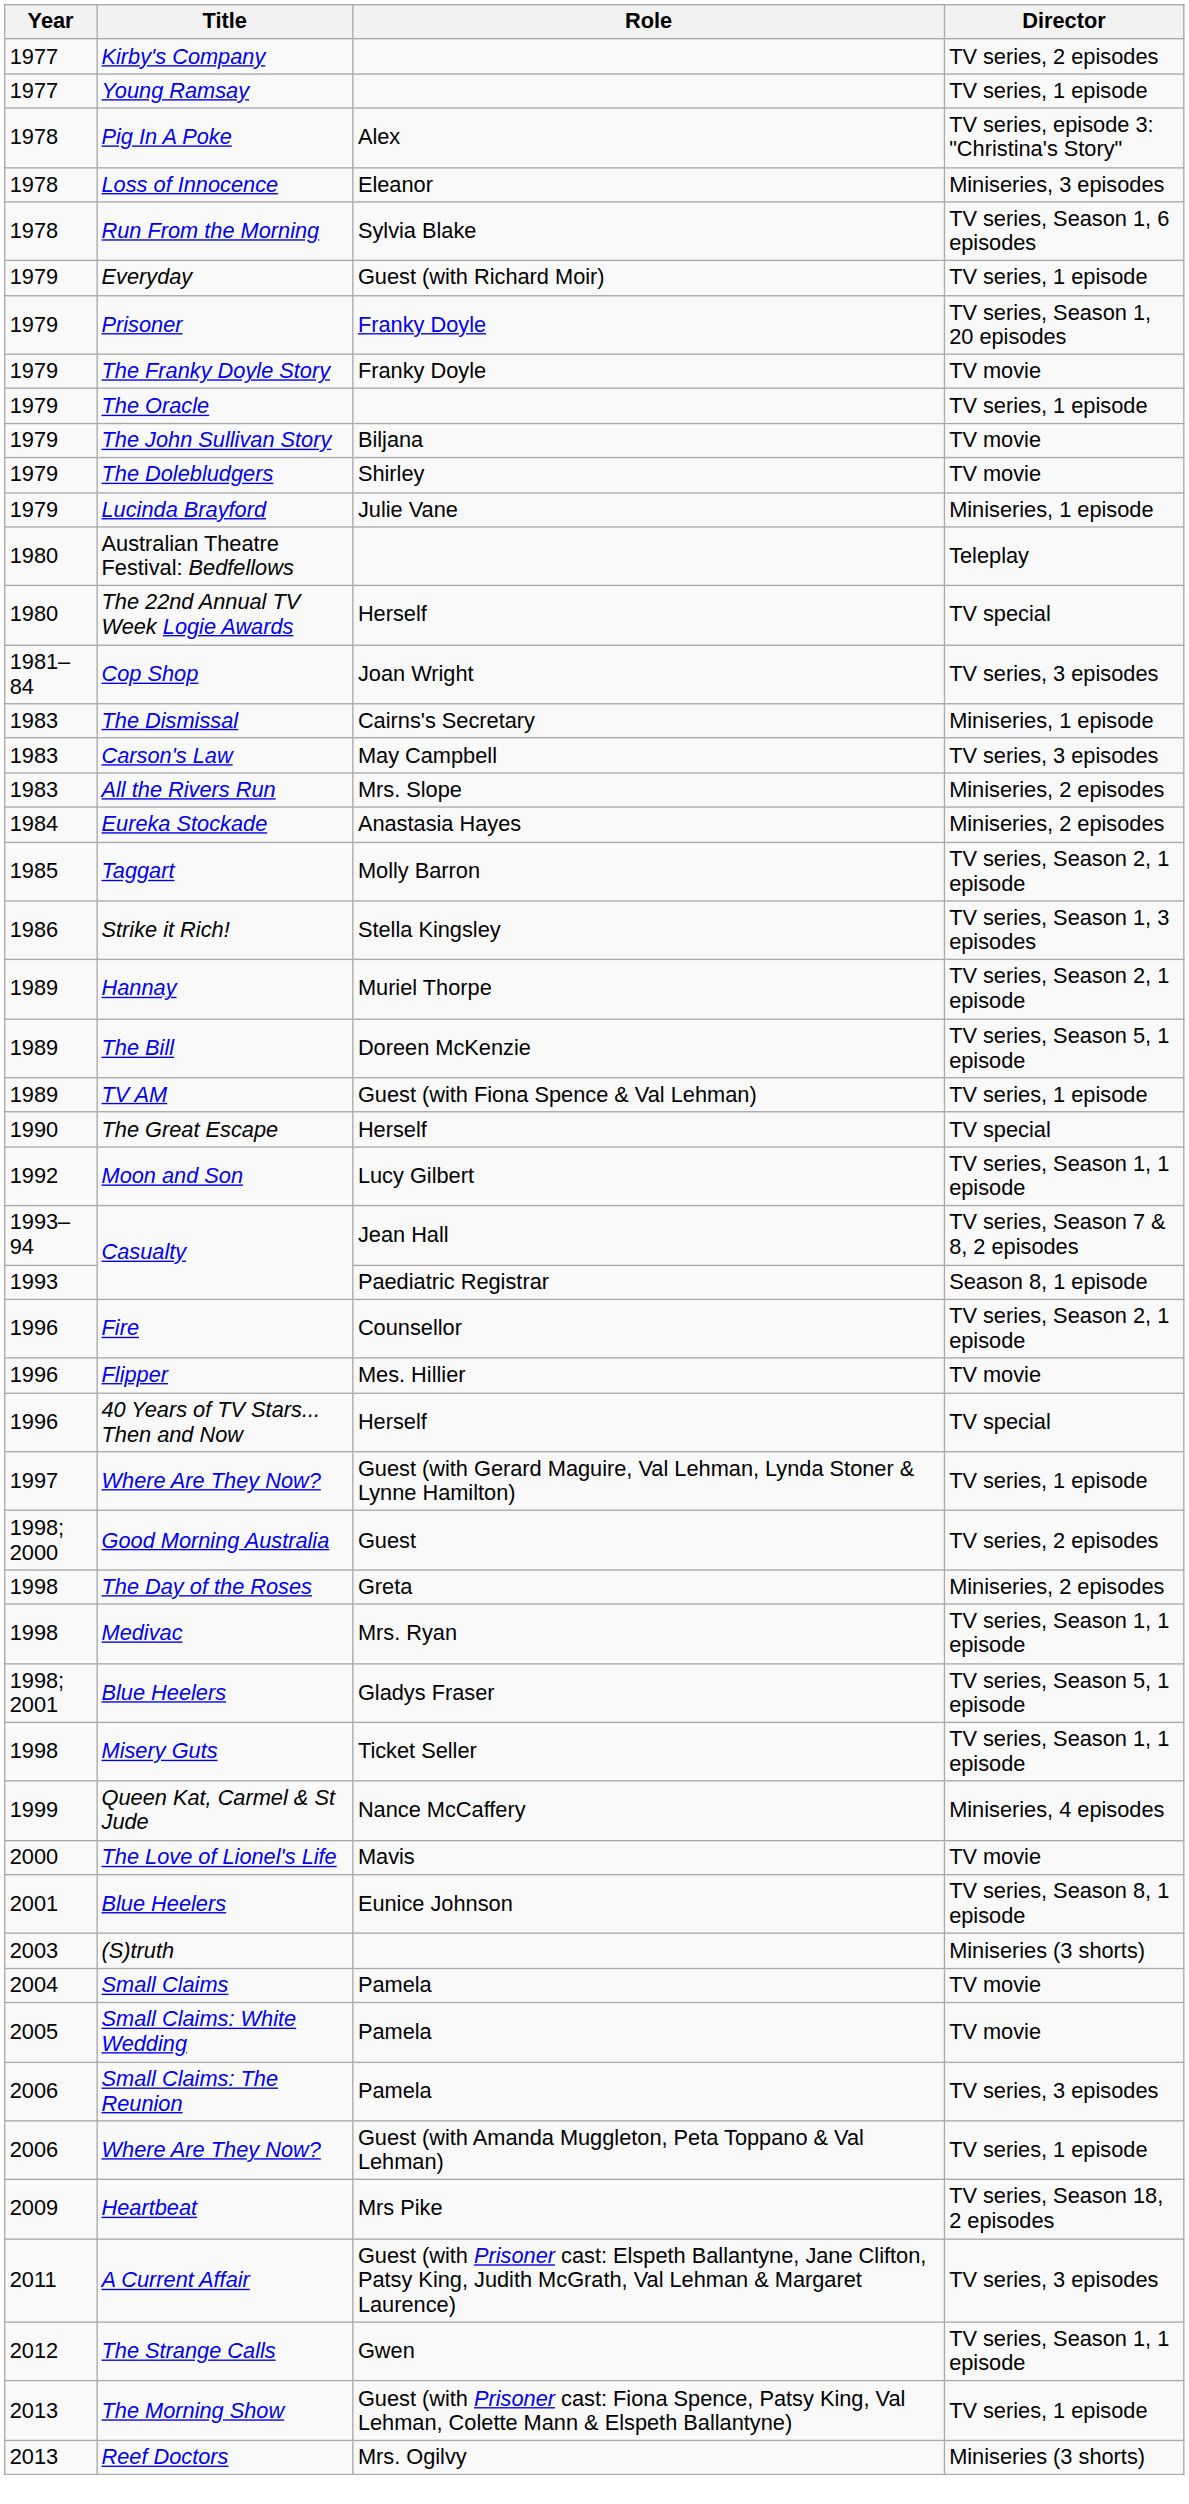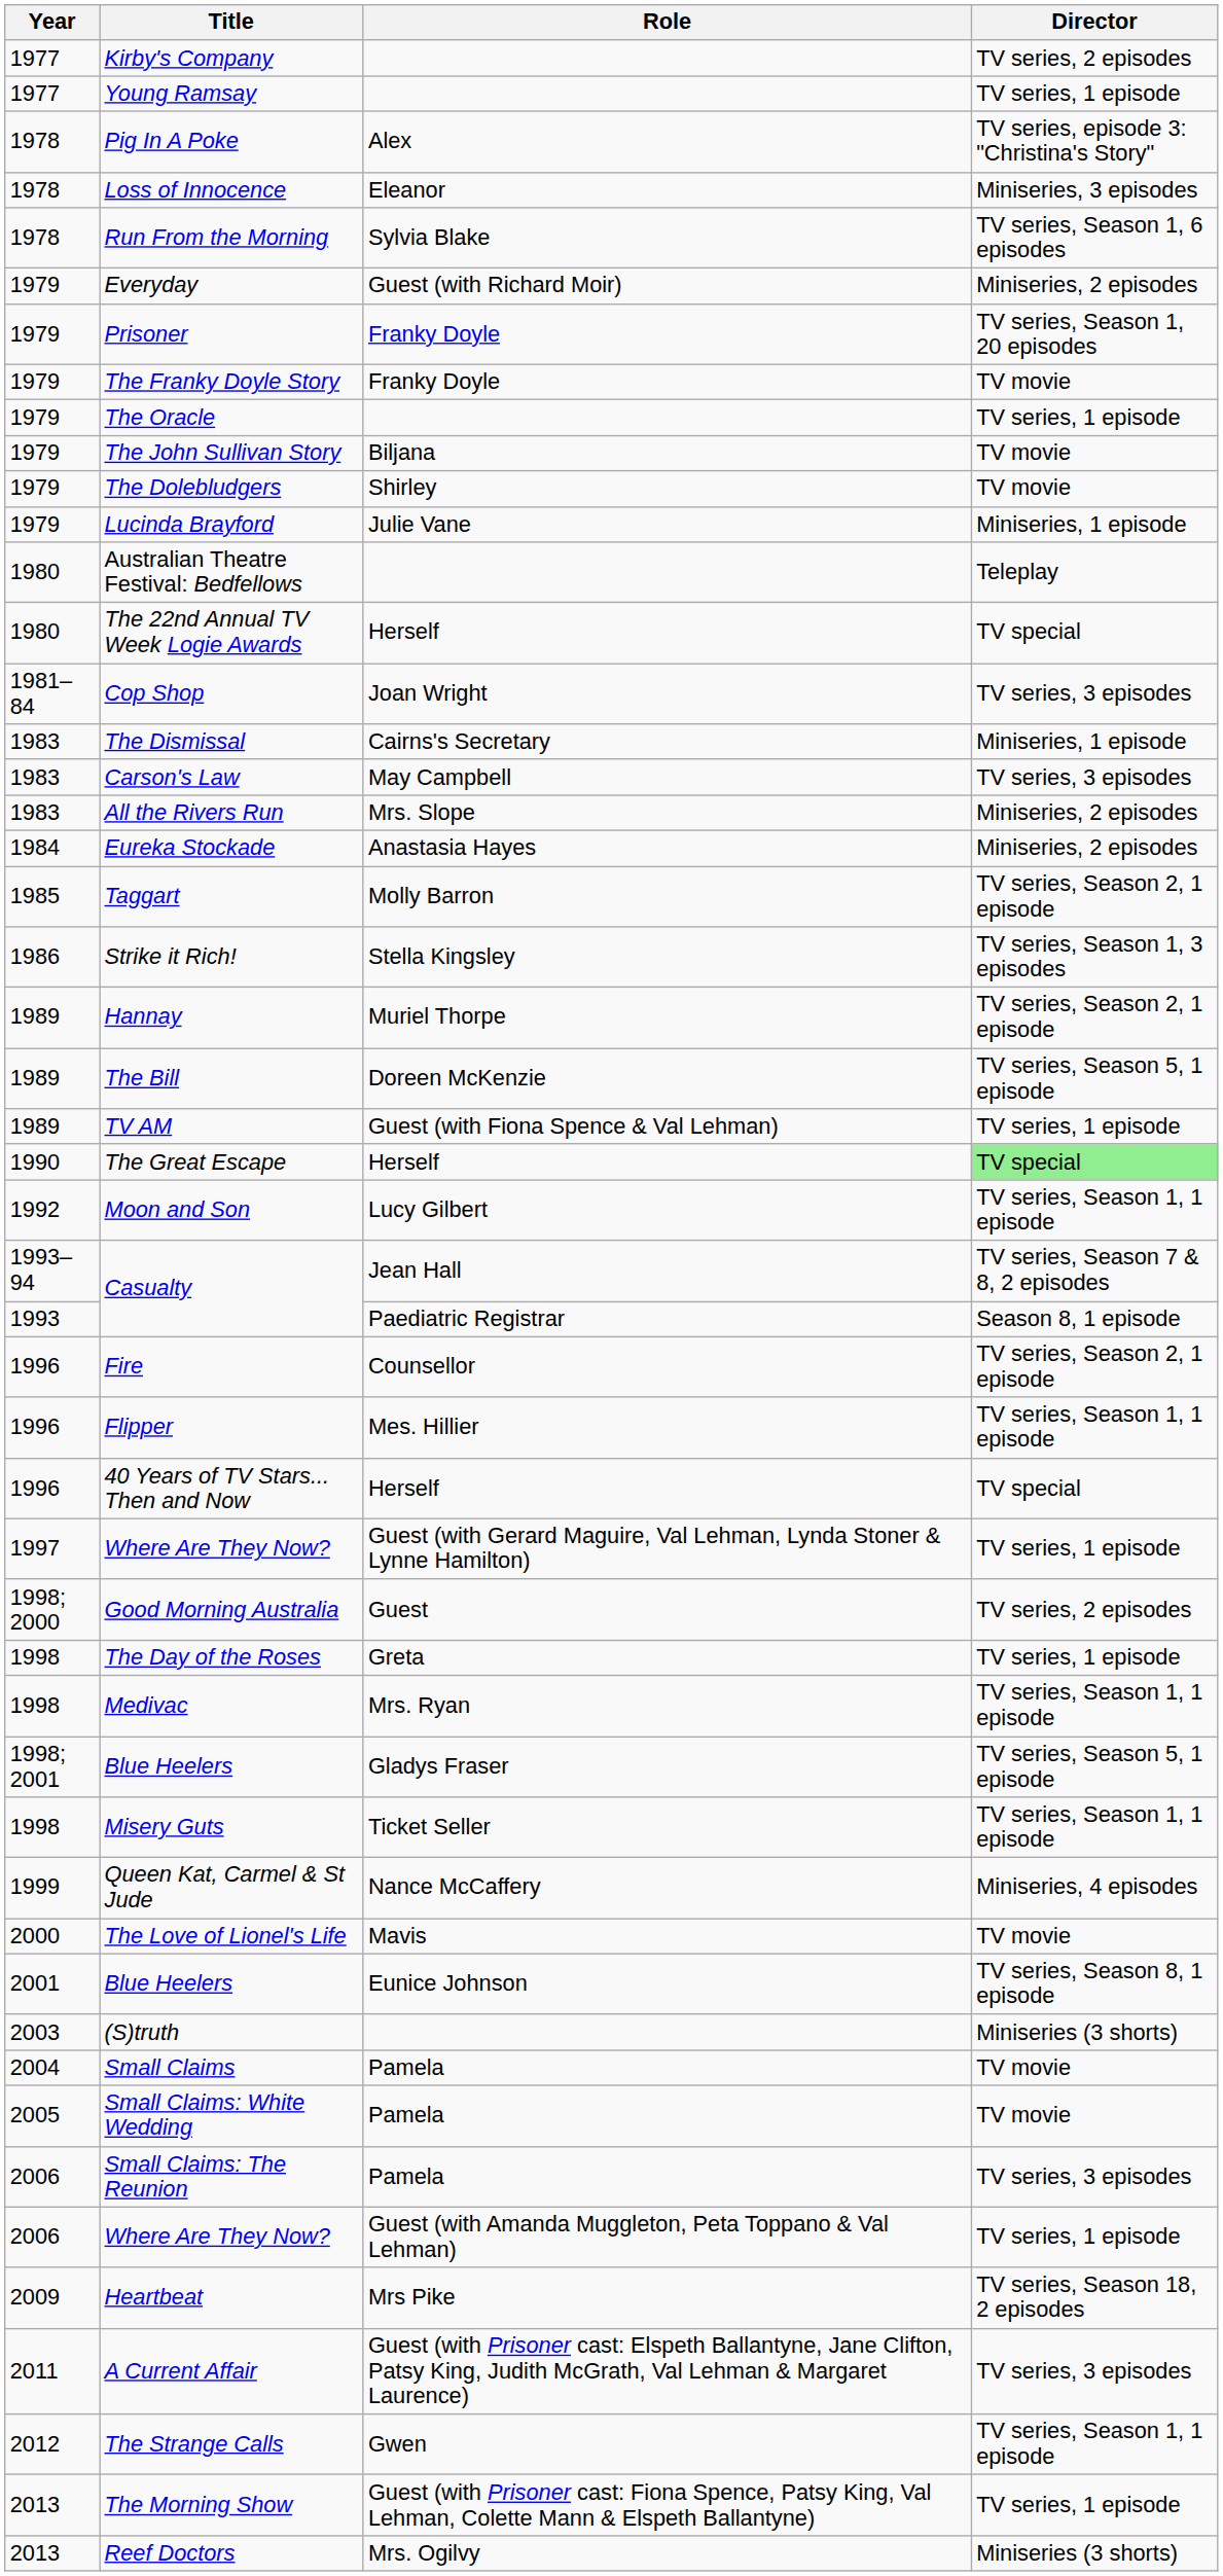Everyday | Director: TV series, 1 episode -> Miniseries, 2 episodes
The Great Escape | Director: no background -> lightgreen background
Flipper | Director: TV movie -> TV series, Season 1, 1 episode
The Day of the Roses | Director: Miniseries, 2 episodes -> TV series, 1 episode
